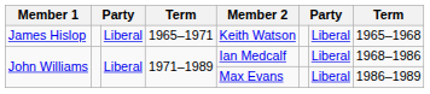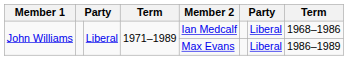- row: James Hislop | Liberal | 1965–1971 | Keith Watson | Liberal | 1965–1968
